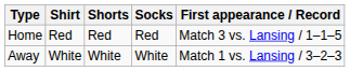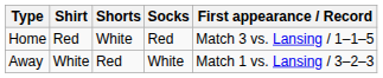Home | Shorts: Red -> White
Away | Shorts: White -> Red
